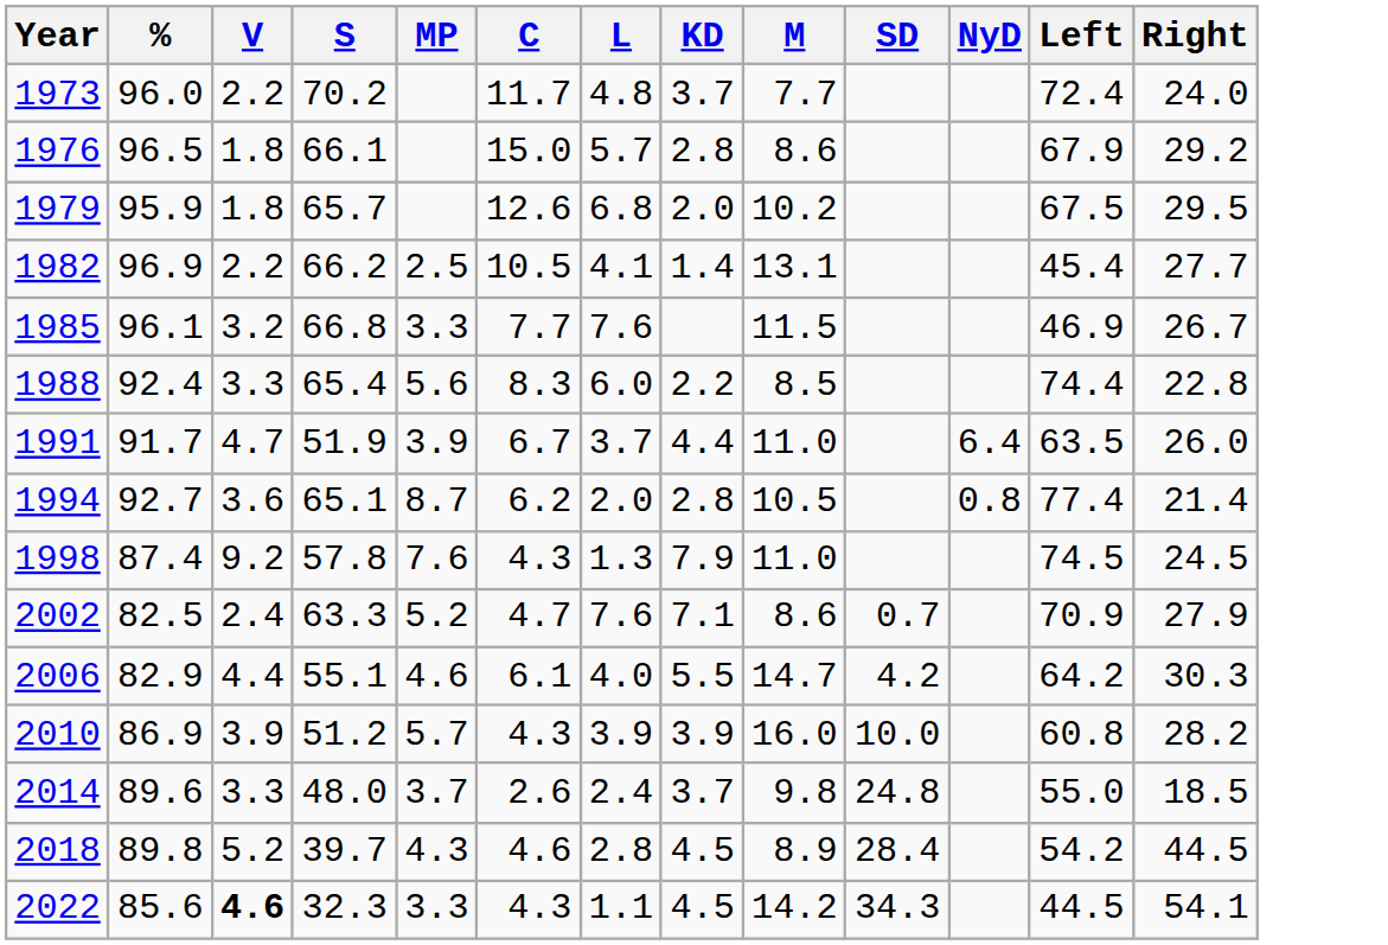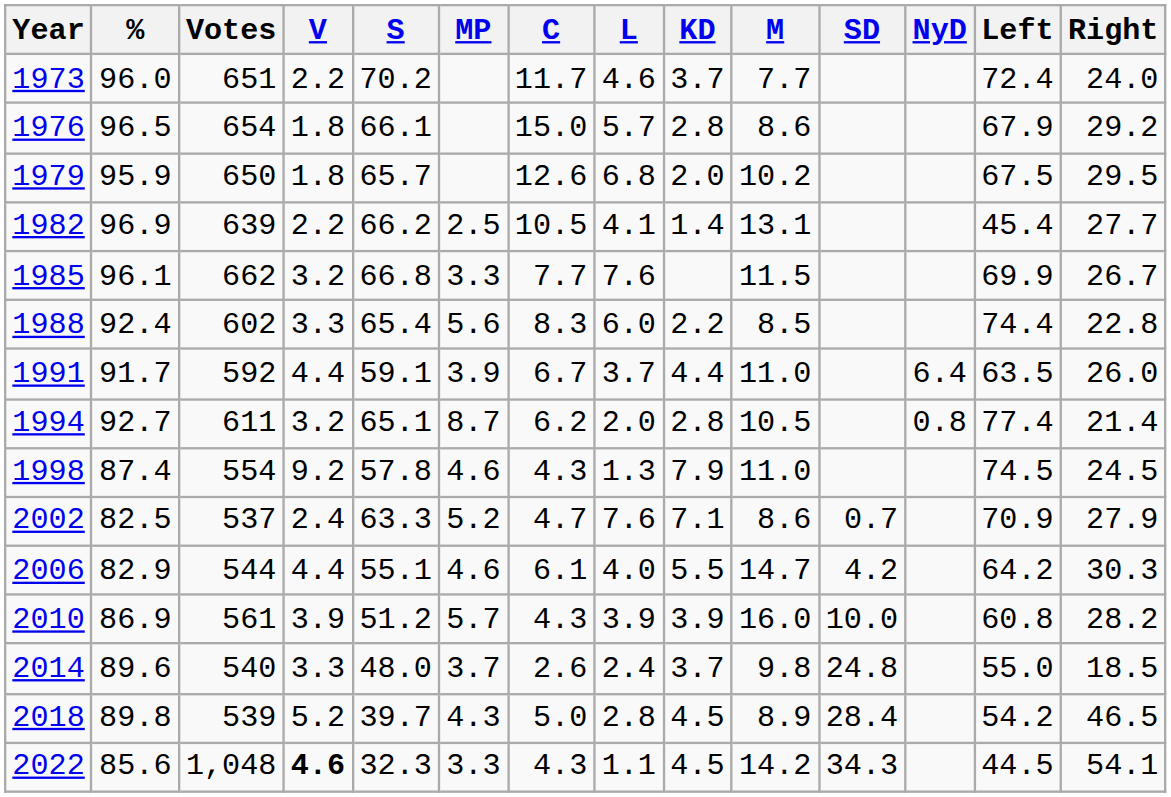+ column: Votes | 651 | 654 | 650 | 639 | 662 | 602 | 592 | 611 | 554 | 537 | 544 | 561 | 540 | 539 | 1,048
1973 | L: 4.8 -> 4.6
1985 | Left: 46.9 -> 69.9
1991 | V: 4.7 -> 4.4
1991 | S: 51.9 -> 59.1
1994 | V: 3.6 -> 3.2
1998 | MP: 7.6 -> 4.6
2018 | C: 4.6 -> 5.0
2018 | Right: 44.5 -> 46.5
